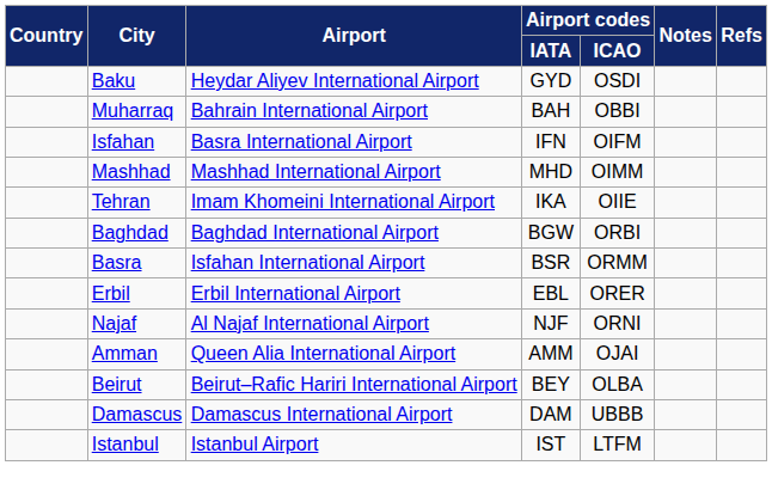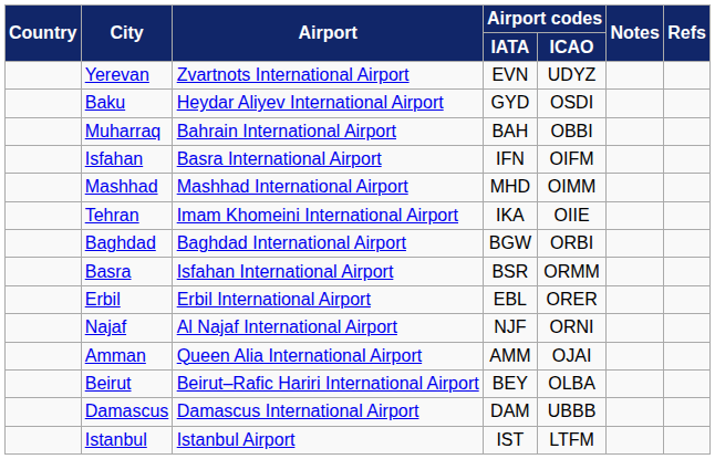+ row: Yerevan | Zvartnots International Airport | EVN | UDYZ
